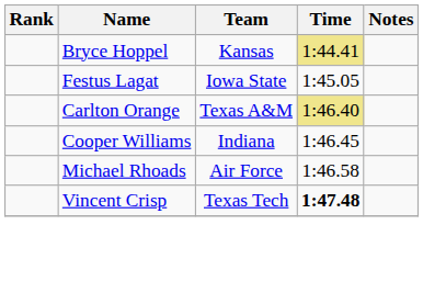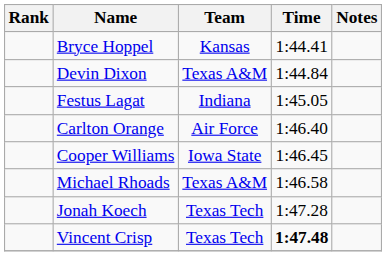Bryce Hoppel | Time: khaki background -> no background
+ row: Devin Dixon | Texas A&M | 1:44.84
Festus Lagat | Team: Iowa State -> Indiana
Carlton Orange | Team: Texas A&M -> Air Force
Carlton Orange | Time: khaki background -> no background
Cooper Williams | Team: Indiana -> Iowa State
Michael Rhoads | Team: Air Force -> Texas A&M
+ row: Jonah Koech | Texas Tech | 1:47.28
